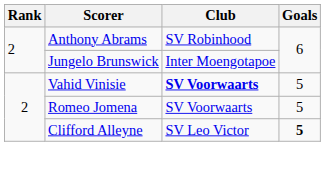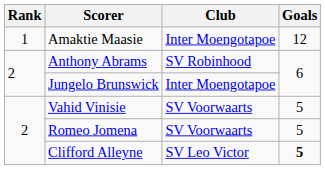+ row: 1 | Amaktie Maasie | Inter Moengotapoe | 12
Vahid Vinisie | Club: bold -> normal
